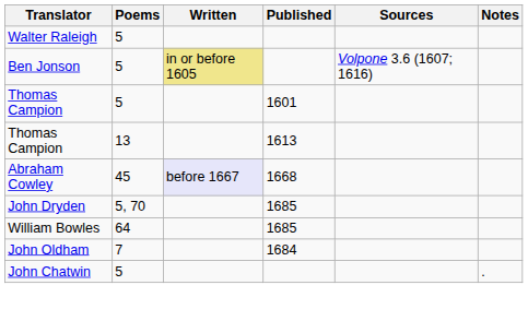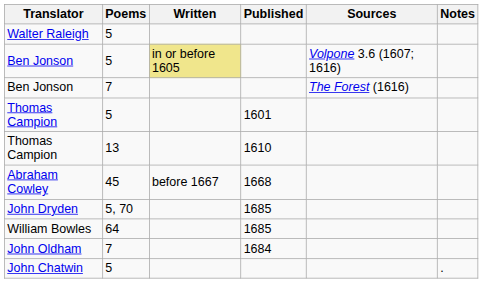+ row: Ben Jonson | 7 | The Forest (1616)
Thomas Campion / 13 | Published: 1613 -> 1610
Abraham Cowley | Written: lavender background -> no background
